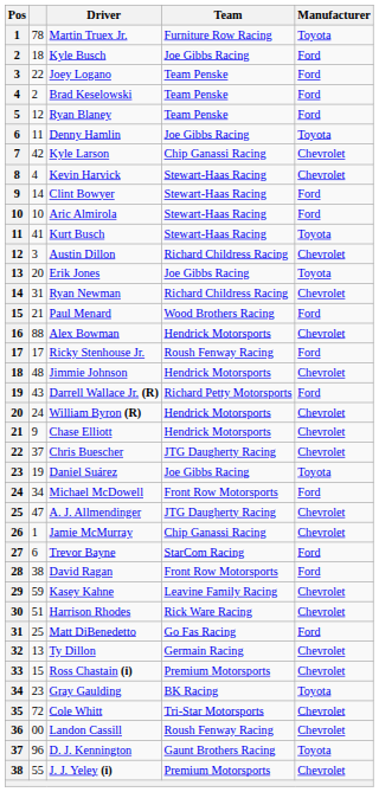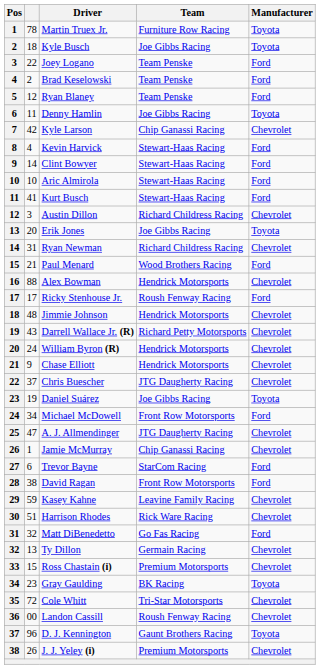Kyle Busch | Manufacturer: Ford -> Toyota
Kevin Harvick | Manufacturer: Chevrolet -> Ford
Kurt Busch | Manufacturer: Toyota -> Ford
Darrell Wallace Jr. (R) | Manufacturer: Ford -> Chevrolet
Matt DiBenedetto | column 2: 25 -> 32
J. J. Yeley (i) | column 2: 55 -> 26
